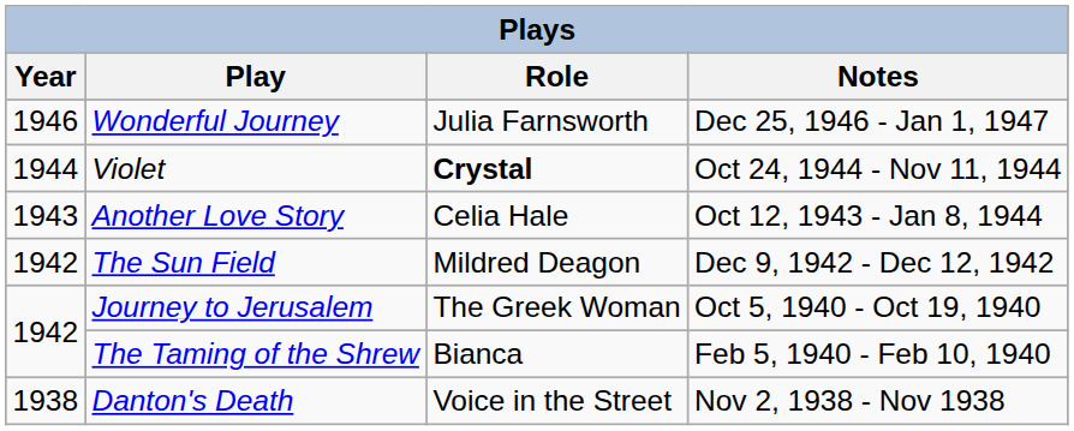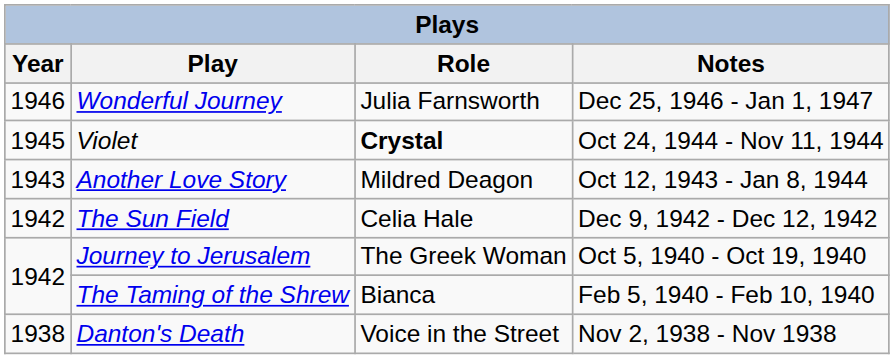Violet | Year: 1944 -> 1945
Another Love Story | Role: Celia Hale -> Mildred Deagon
The Sun Field | Role: Mildred Deagon -> Celia Hale
